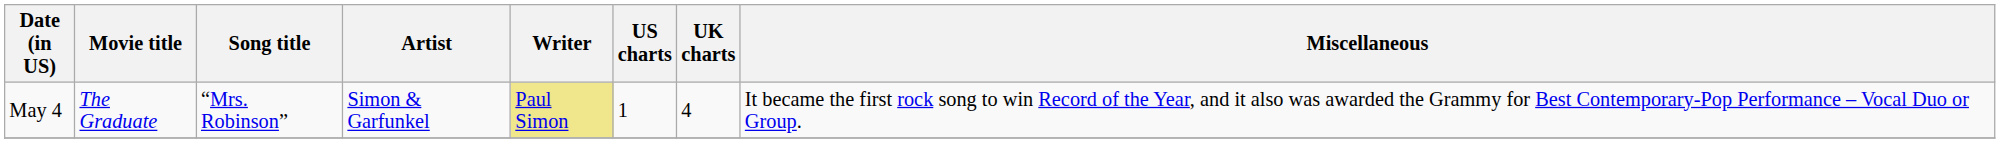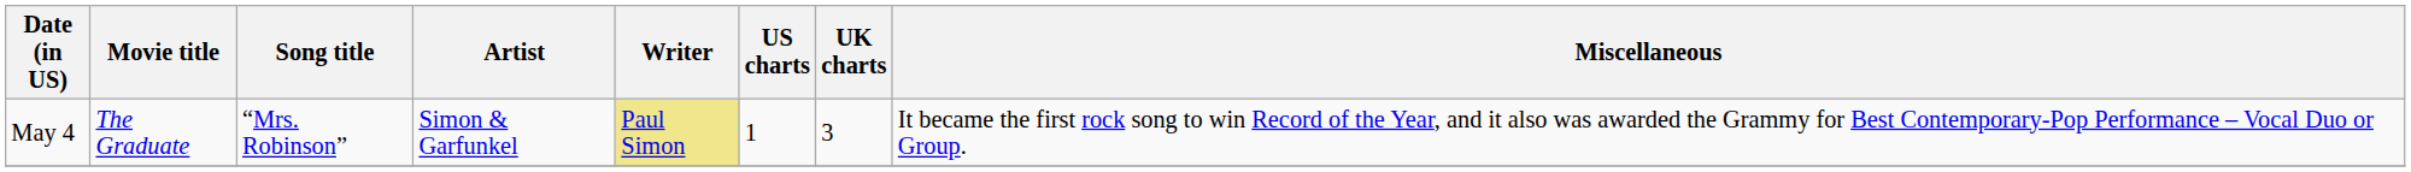May 4 | UK charts: 4 -> 3
